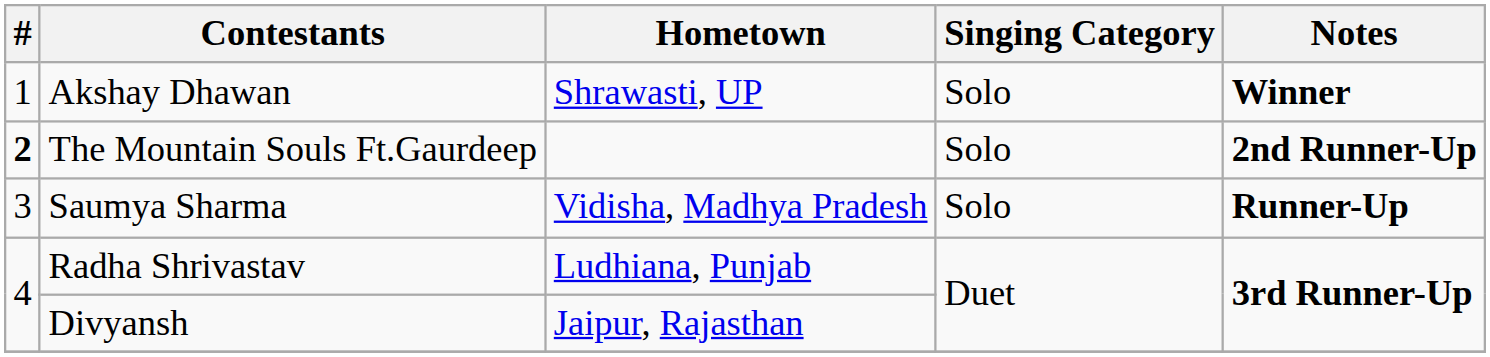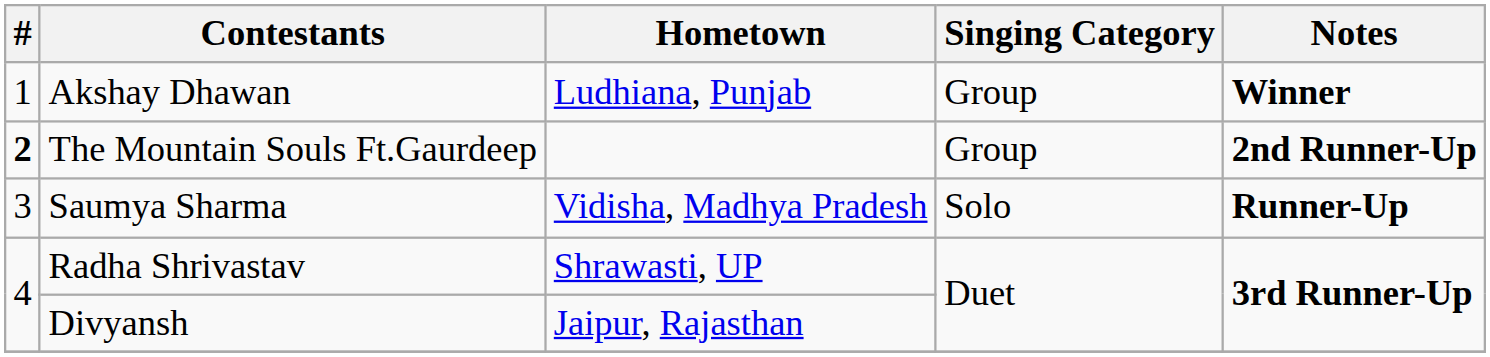Akshay Dhawan | Hometown: Shrawasti, UP -> Ludhiana, Punjab
Akshay Dhawan | Singing Category: Solo -> Group
The Mountain Souls Ft.Gaurdeep | Singing Category: Solo -> Group
Radha Shrivastav | Hometown: Ludhiana, Punjab -> Shrawasti, UP
